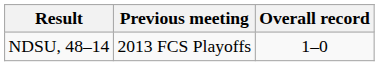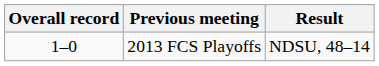columns swapped: Overall record <-> Result
